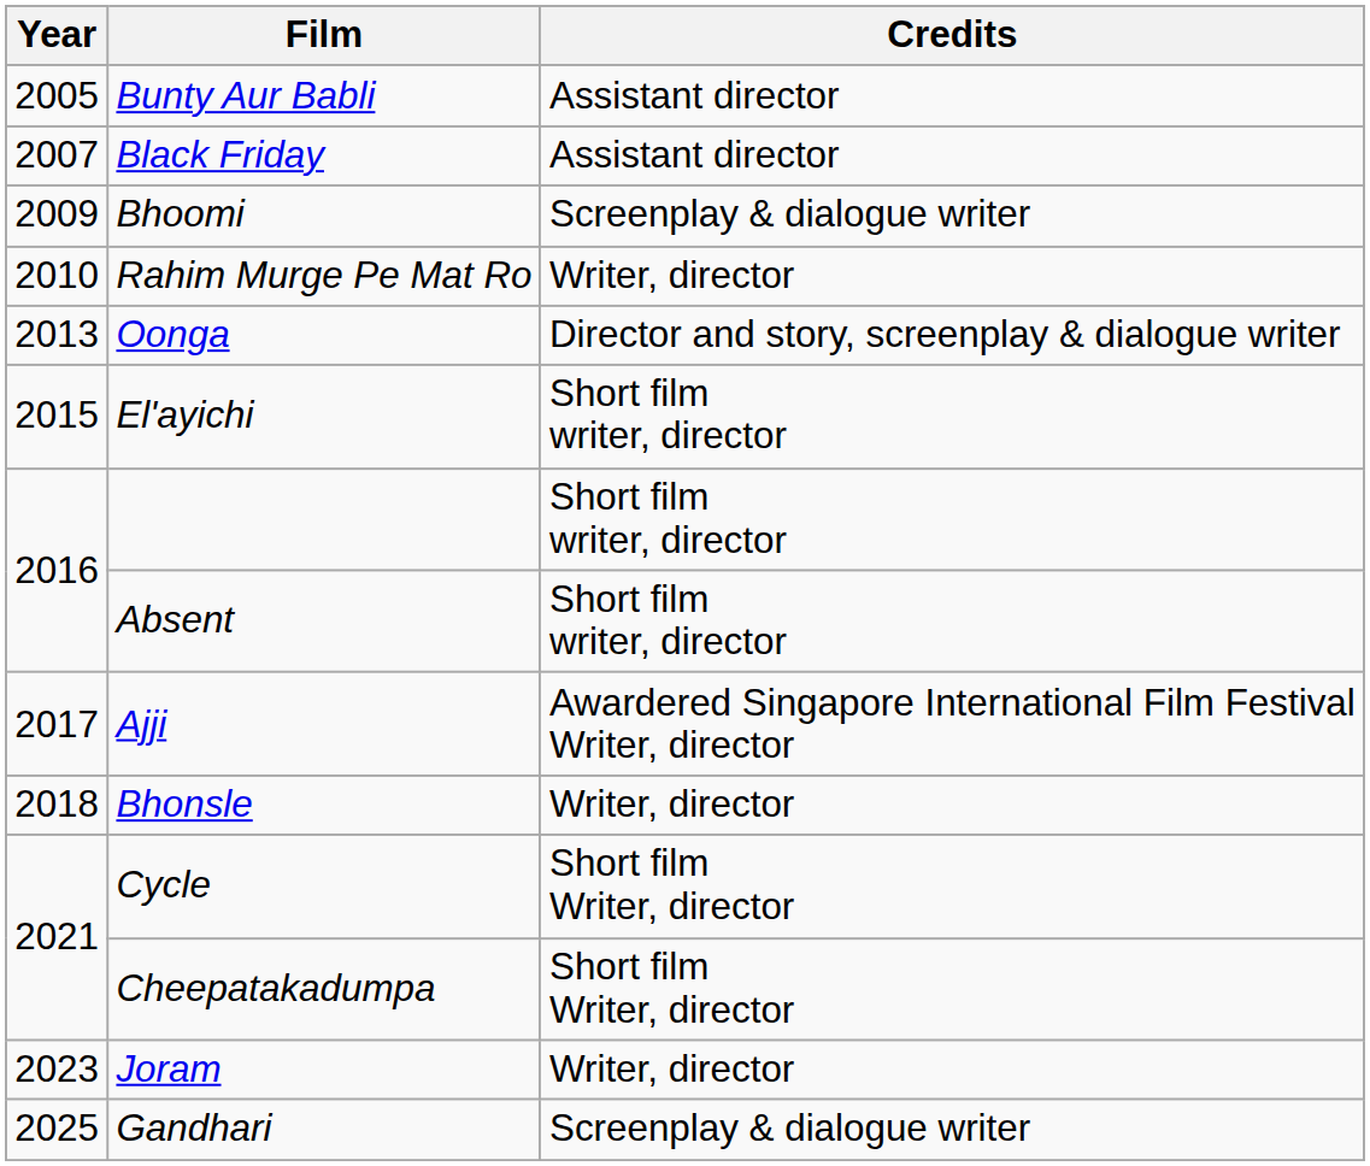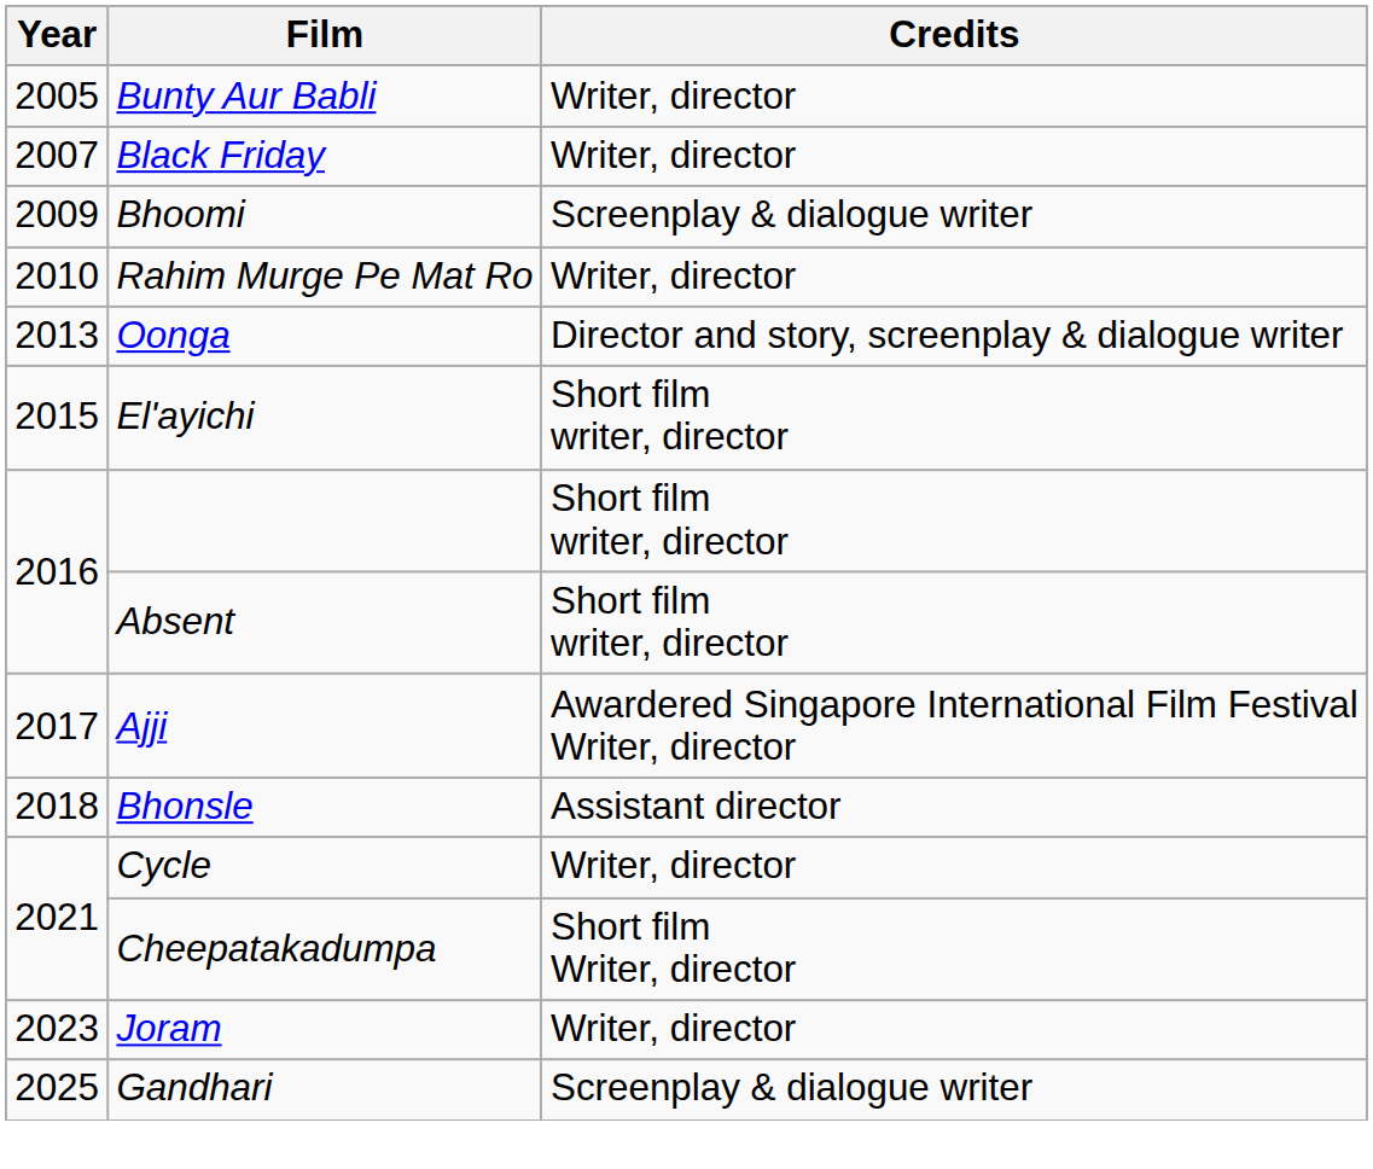Bunty Aur Babli | Credits: Assistant director -> Writer, director
Black Friday | Credits: Assistant director -> Writer, director
Bhonsle | Credits: Writer, director -> Assistant director
Cycle | Credits: Short film Writer, director -> Writer, director
